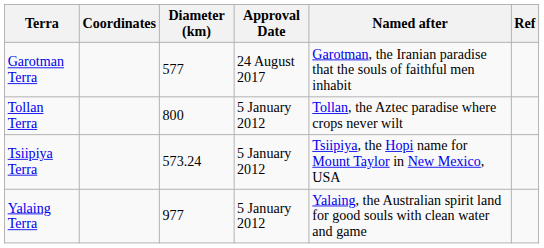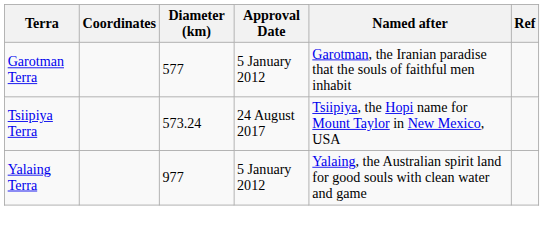Garotman Terra | Approval Date: 24 August 2017 -> 5 January 2012
- row: Tollan Terra | 800 | 5 January 2012 | Tollan, the Aztec paradise where crops never wilt
Tsiipiya Terra | Approval Date: 5 January 2012 -> 24 August 2017
